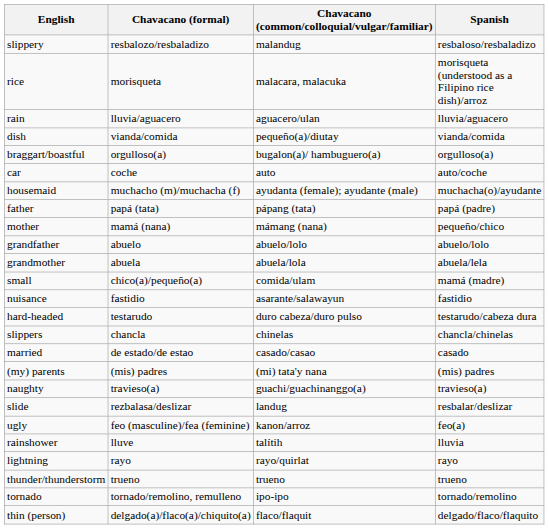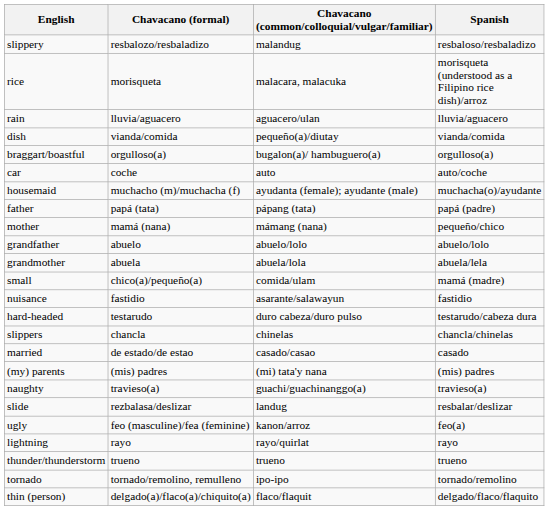- row: rainshower | lluve | talítih | lluvia
